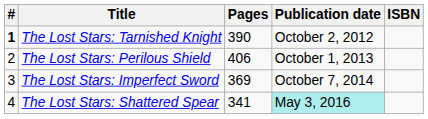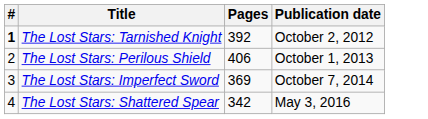- column: ISBN
The Lost Stars: Tarnished Knight | Pages: 390 -> 392
The Lost Stars: Shattered Spear | Pages: 341 -> 342
The Lost Stars: Shattered Spear | Publication date: paleturquoise background -> no background
